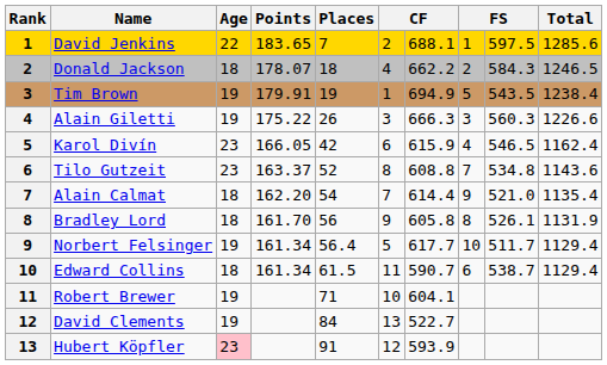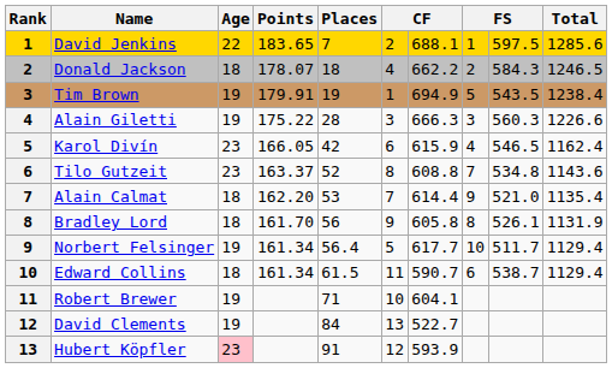Alain Giletti | Places: 26 -> 28
Alain Calmat | Places: 54 -> 53
